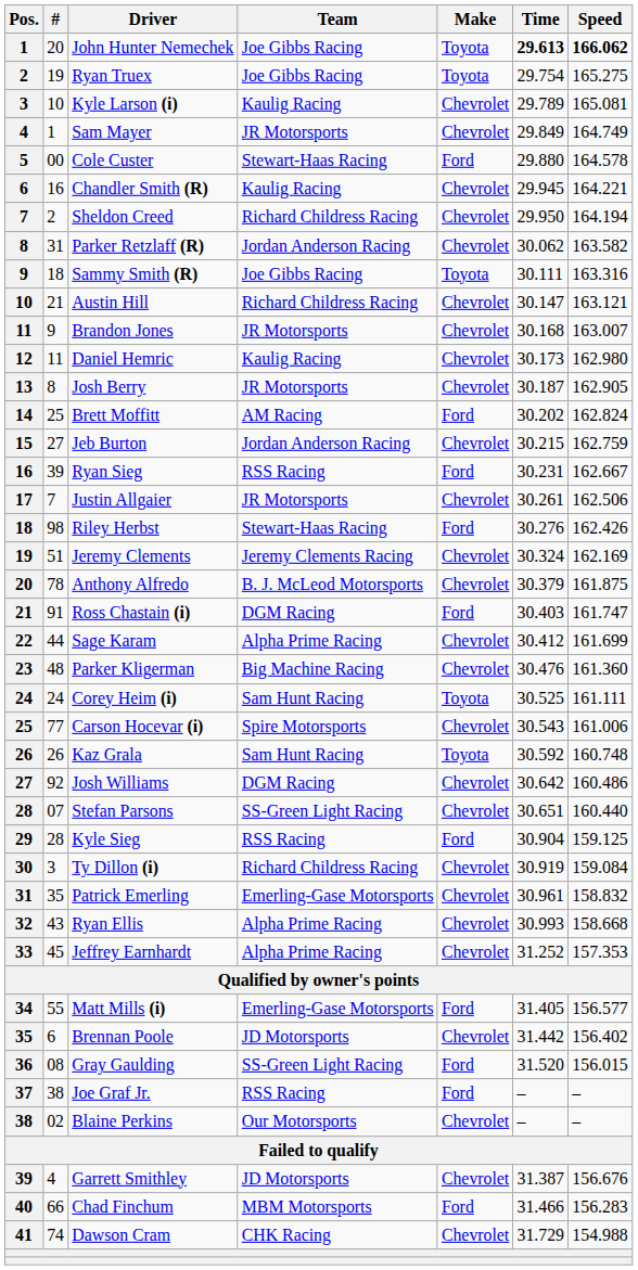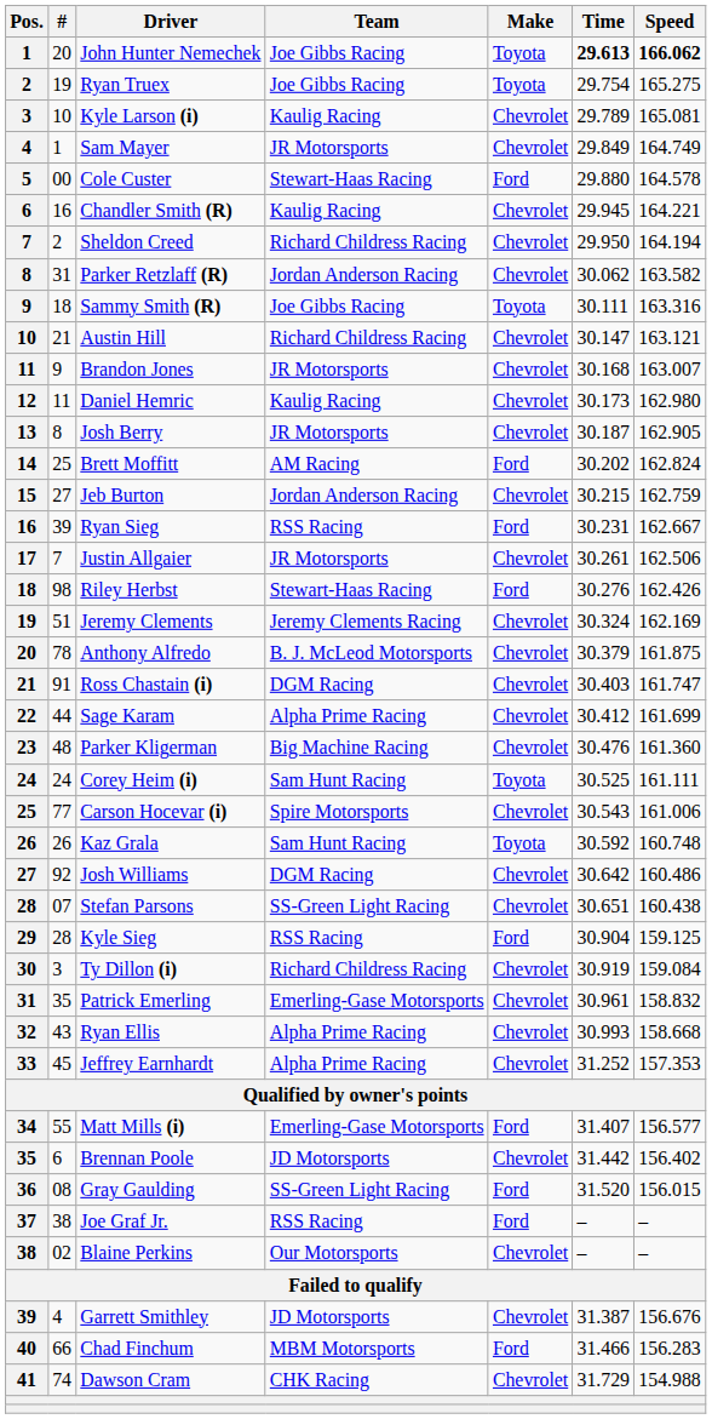Ross Chastain (i) | Make: Ford -> Chevrolet
Stefan Parsons | Speed: 160.440 -> 160.438
Matt Mills (i) | Time: 31.405 -> 31.407
